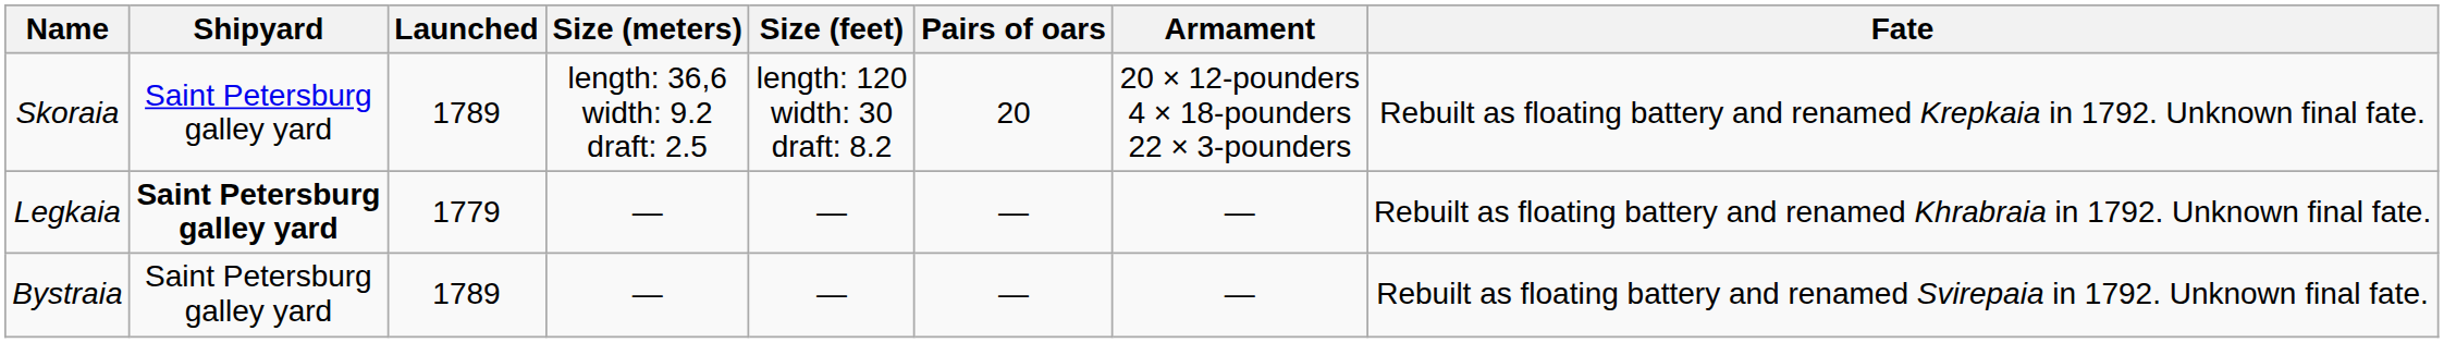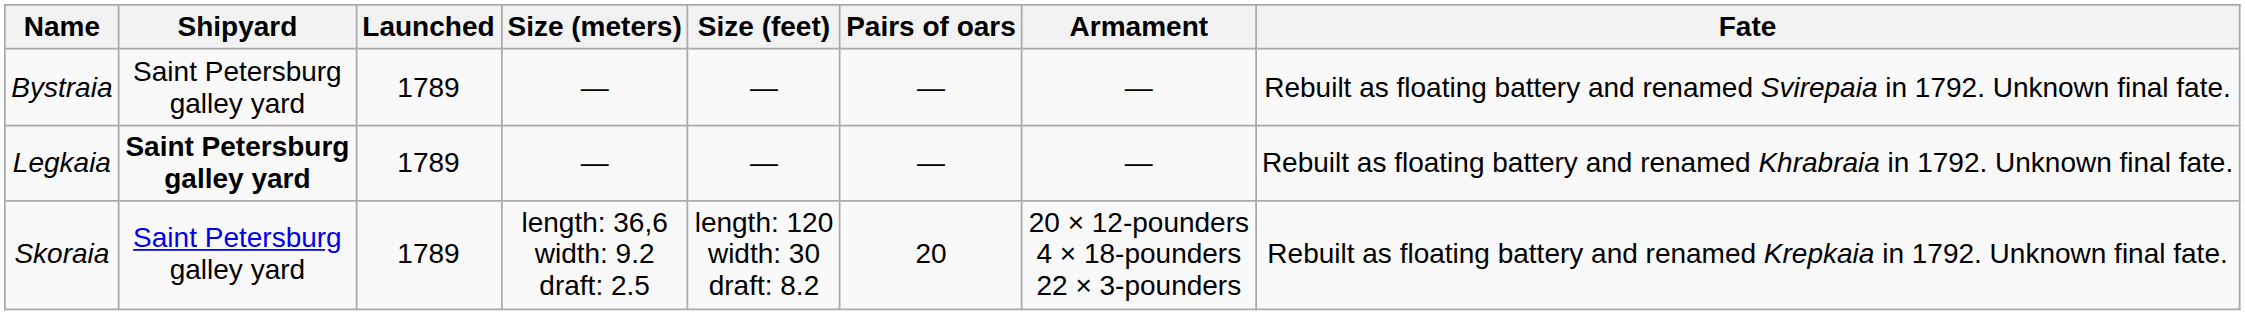rows swapped: Skoraia <-> Bystraia
Legkaia | Launched: 1779 -> 1789
